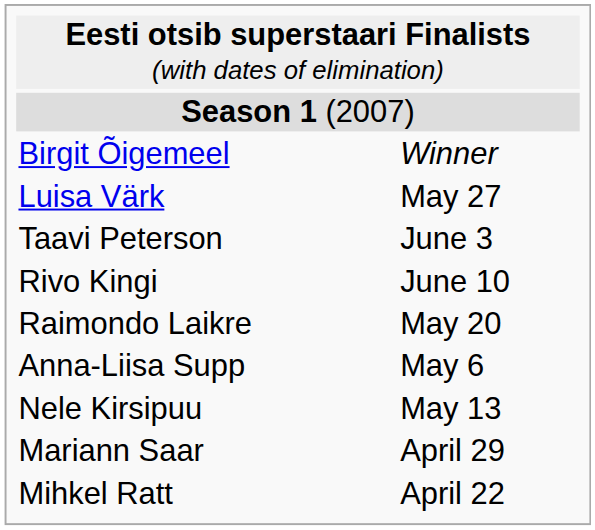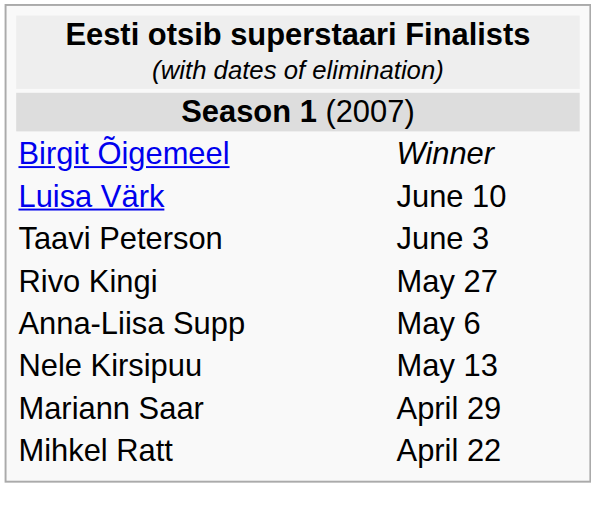Luisa Värk | column 2: May 27 -> June 10
Rivo Kingi | column 2: June 10 -> May 27
- row: Raimondo Laikre | May 20
